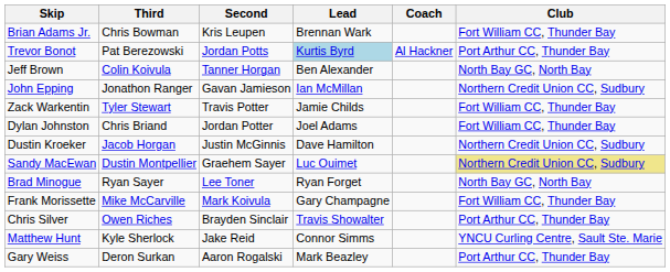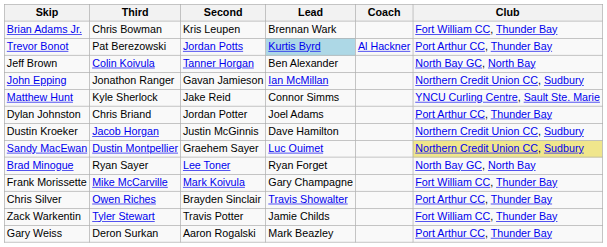rows swapped: Matthew Hunt <-> Zack Warkentin
Dylan Johnston | Club: Fort William CC, Thunder Bay -> Port Arthur CC, Thunder Bay
